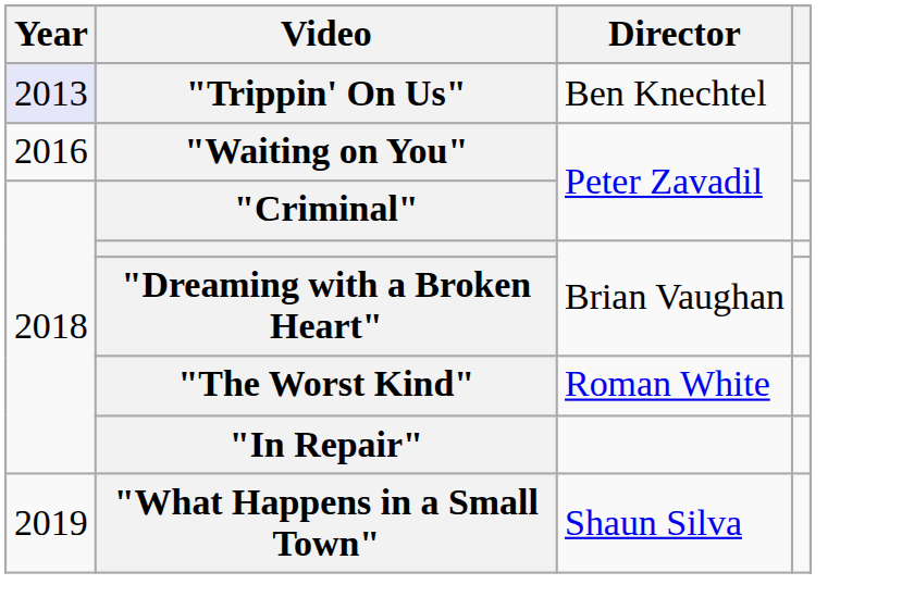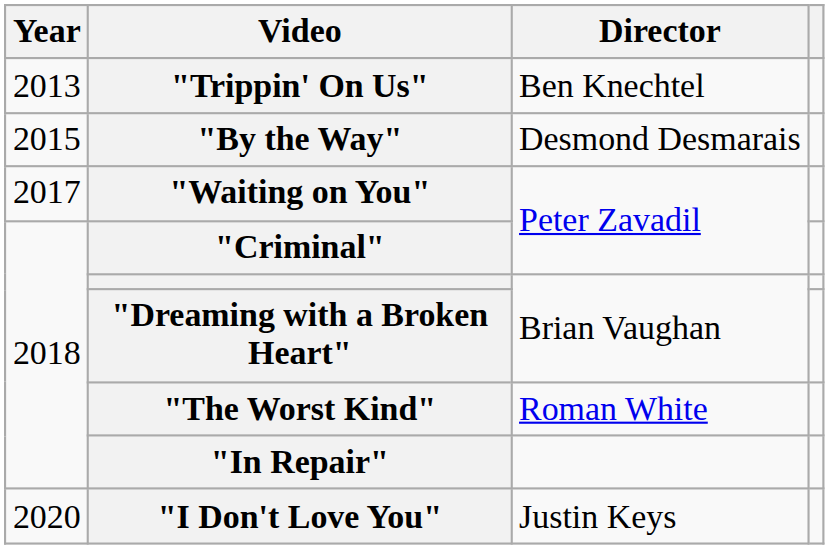"Trippin' On Us" | Year: lavender background -> no background
+ row: 2015 | "By the Way" | Desmond Desmarais
"Waiting on You" | Year: 2016 -> 2017
- row: 2019 | "What Happens in a Small Town" | Shaun Silva
+ row: 2020 | "I Don't Love You" | Justin Keys
